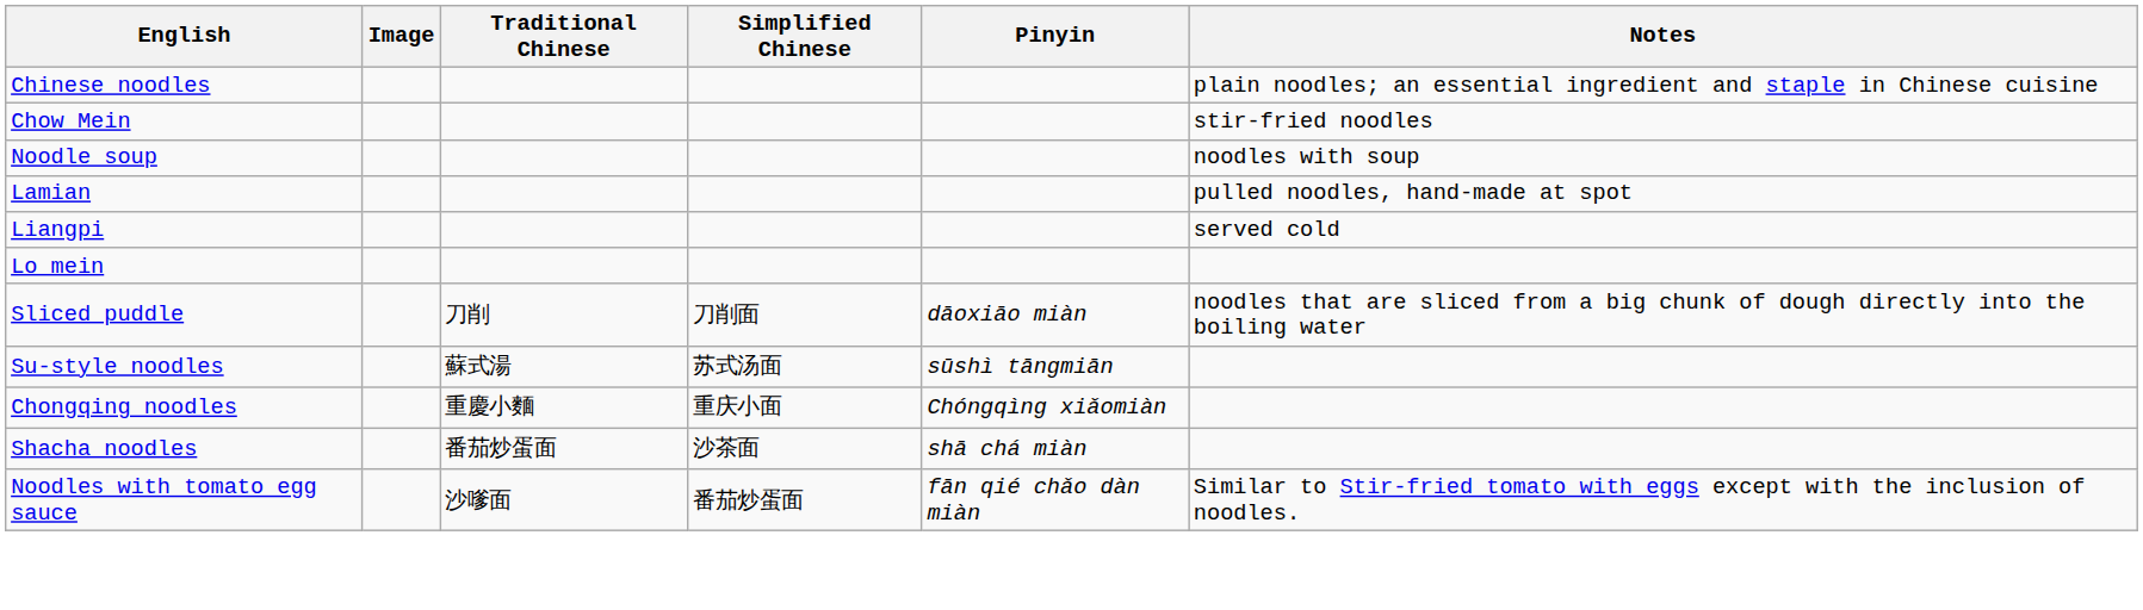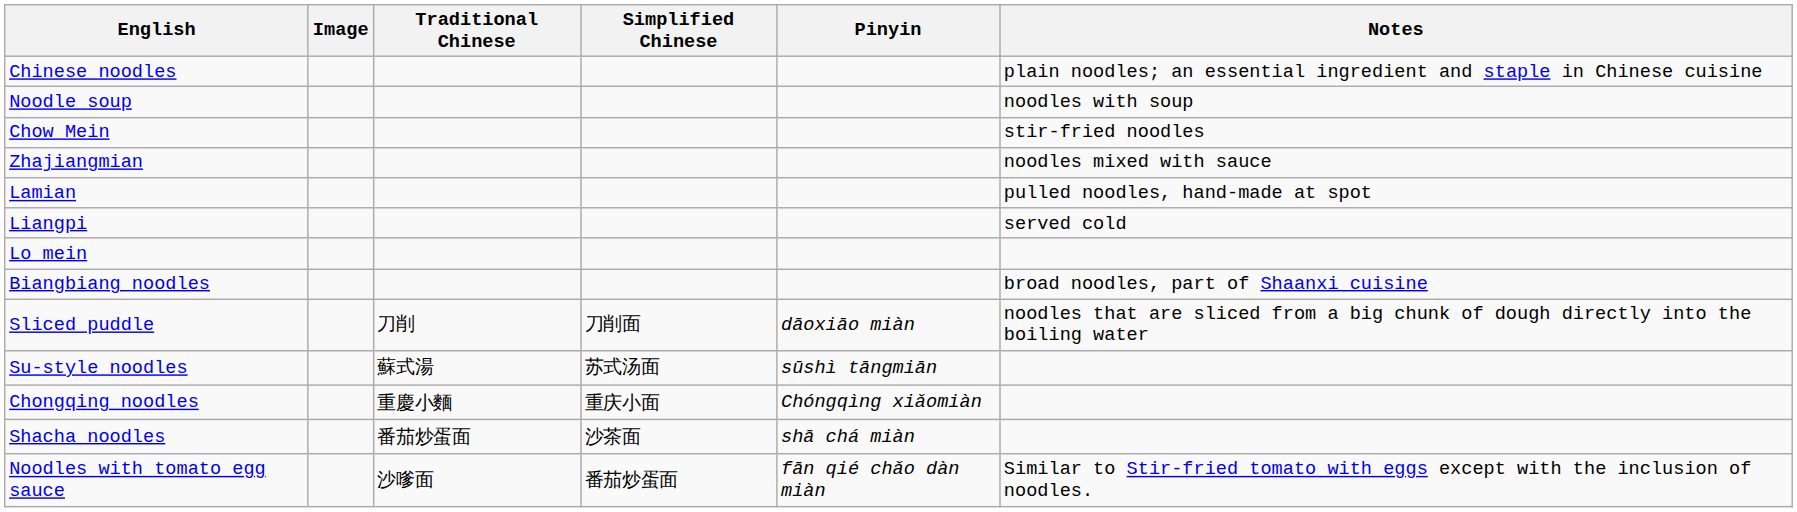rows swapped: Chow Mein <-> Noodle soup
+ row: Zhajiangmian | noodles mixed with sauce
+ row: Biangbiang noodles | broad noodles, part of Shaanxi cuisine
